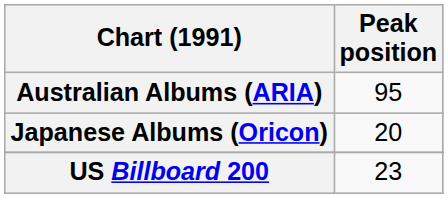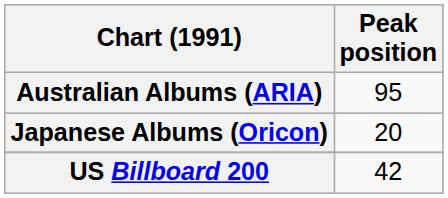US Billboard 200 | Peak position: 23 -> 42
